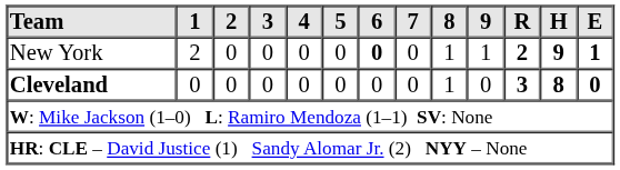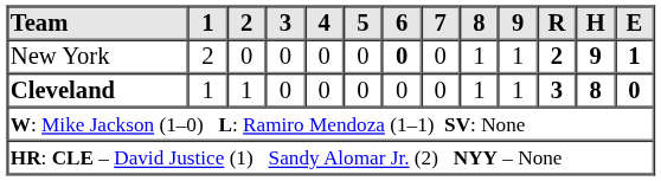Cleveland | 1: 0 -> 1
Cleveland | 2: 0 -> 1
Cleveland | 9: 0 -> 1
